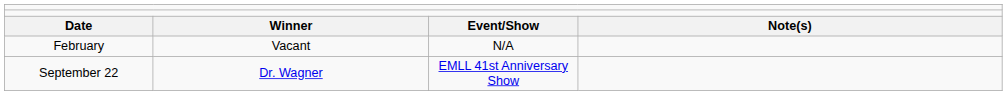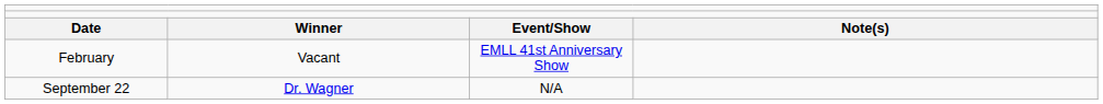February | column 3: N/A -> EMLL 41st Anniversary Show
September 22 | column 3: EMLL 41st Anniversary Show -> N/A
